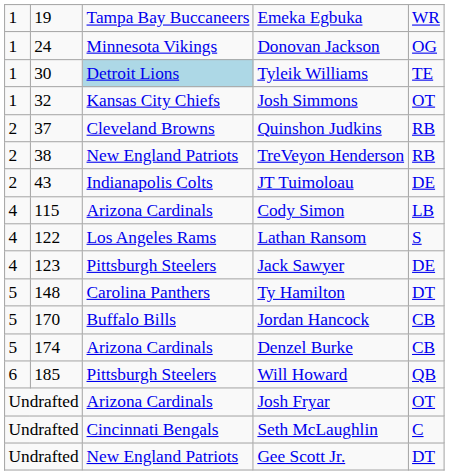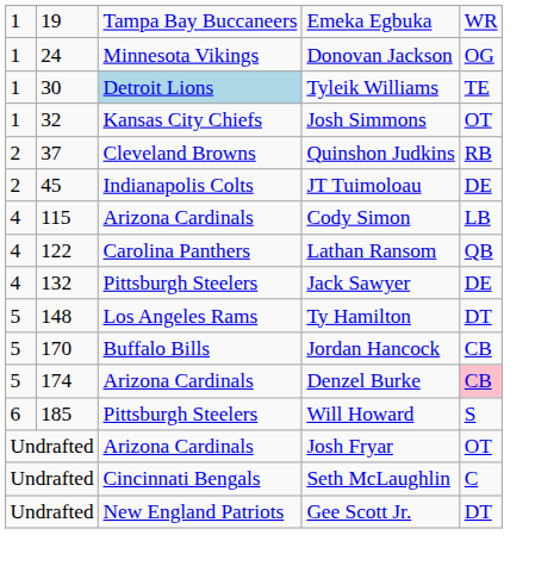- row: 2 | 38 | New England Patriots | TreVeyon Henderson | RB
JT Tuimoloau | column 2: 43 -> 45
Lathan Ransom | column 3: Los Angeles Rams -> Carolina Panthers
Lathan Ransom | column 5: S -> QB
Jack Sawyer | column 2: 123 -> 132
Ty Hamilton | column 3: Carolina Panthers -> Los Angeles Rams
Denzel Burke | column 5: no background -> pink background
Will Howard | column 5: QB -> S
